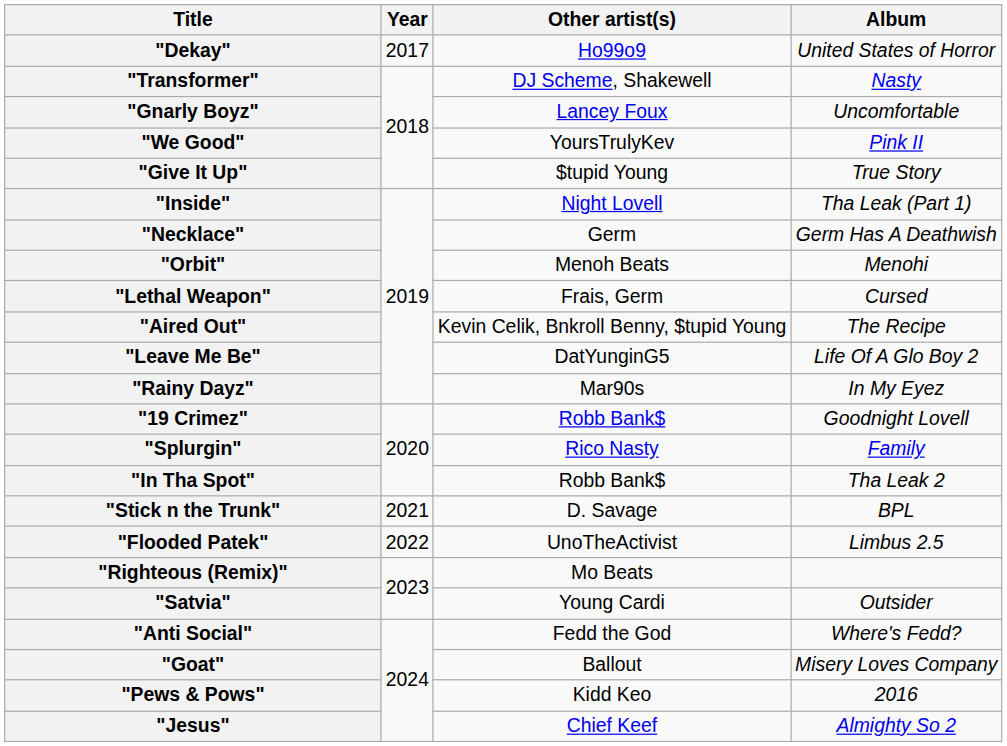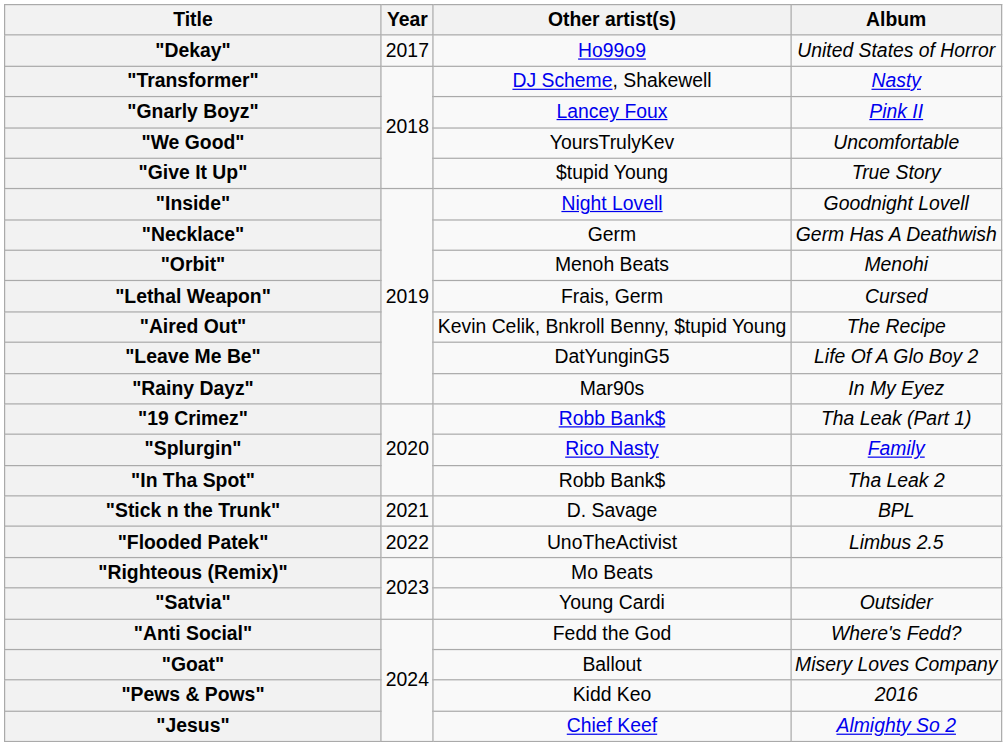"Gnarly Boyz" | Album: Uncomfortable -> Pink II
"We Good" | Album: Pink II -> Uncomfortable
"Inside" | Album: Tha Leak (Part 1) -> Goodnight Lovell
"19 Crimez" | Album: Goodnight Lovell -> Tha Leak (Part 1)
